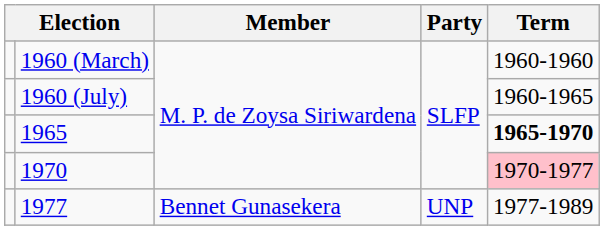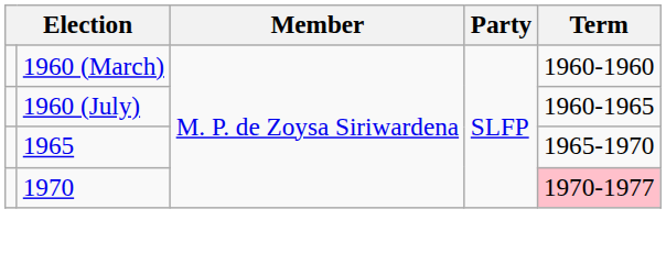1965 | Term: bold -> normal
- row: 1977 | Bennet Gunasekera | UNP | 1977-1989
